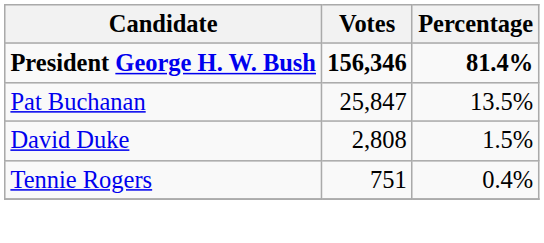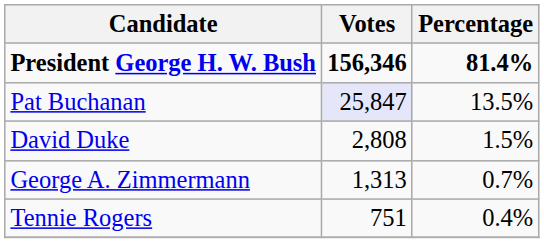Pat Buchanan | Votes: no background -> lavender background
+ row: George A. Zimmermann | 1,313 | 0.7%
